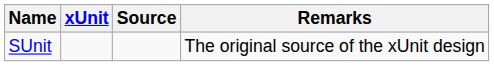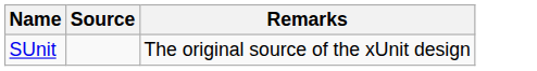- column: xUnit
